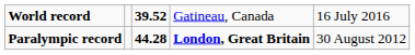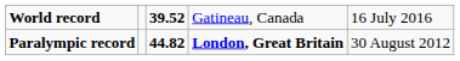Paralympic record | column 3: 44.28 -> 44.82
